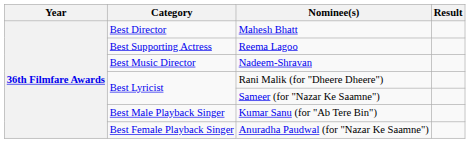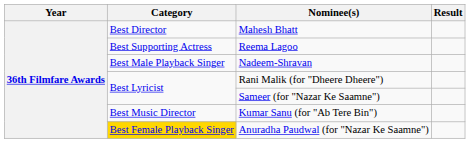Nadeem-Shravan | Category: Best Music Director -> Best Male Playback Singer
Kumar Sanu (for "Ab Tere Bin") | Category: Best Male Playback Singer -> Best Music Director
Anuradha Paudwal (for "Nazar Ke Saamne") | Category: no background -> gold background
